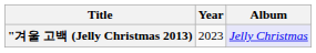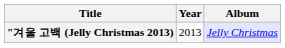"겨울 고백 (Jelly Christmas 2013) | Year: 2023 -> 2013
